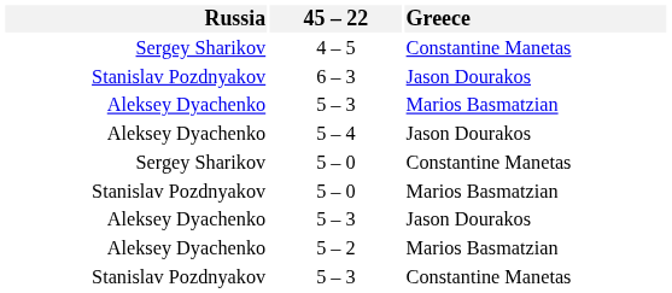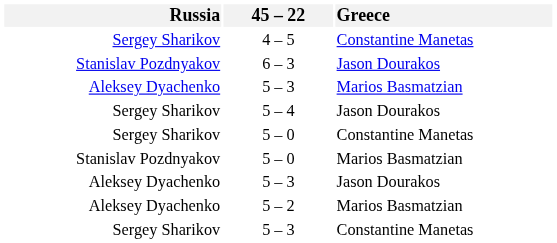5 – 4 | Russia: Aleksey Dyachenko -> Sergey Sharikov
5 – 3 / Constantine Manetas | Russia: Stanislav Pozdnyakov -> Sergey Sharikov
